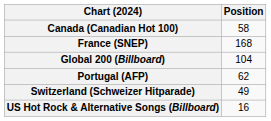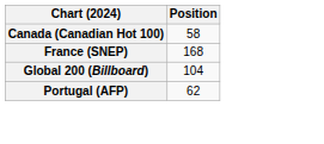- row: Switzerland (Schweizer Hitparade) | 49
- row: US Hot Rock & Alternative Songs (Billboard) | 16
